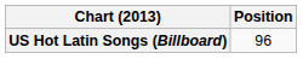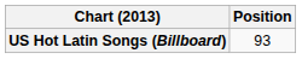US Hot Latin Songs (Billboard) | Position: 96 -> 93
